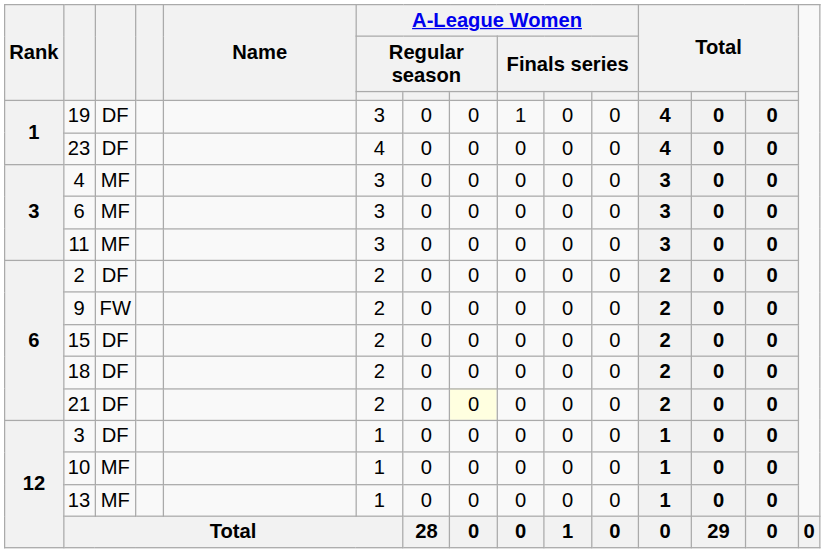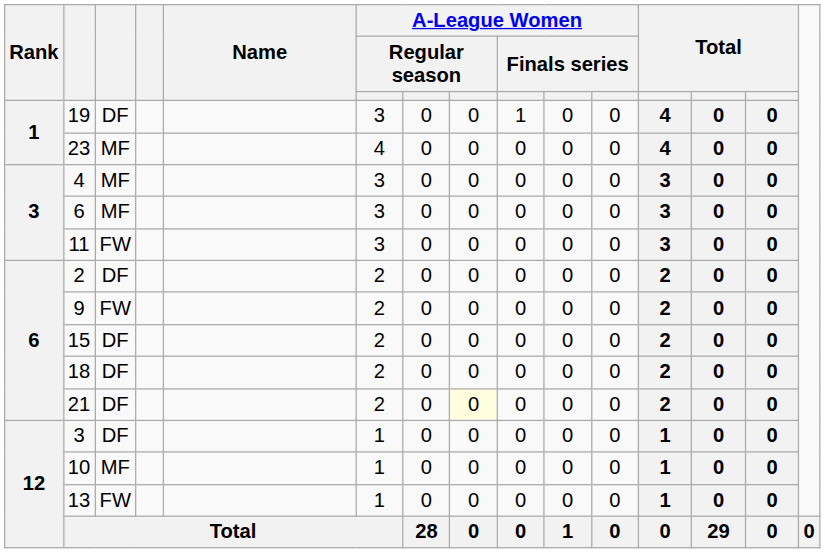23 | column 3: DF -> MF
11 | column 3: MF -> FW
13 | column 3: MF -> FW
